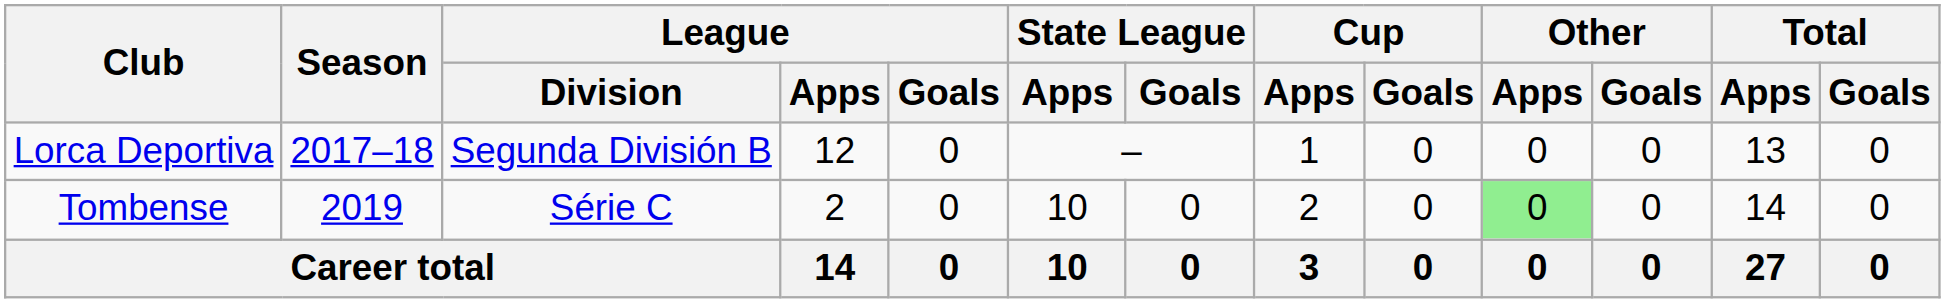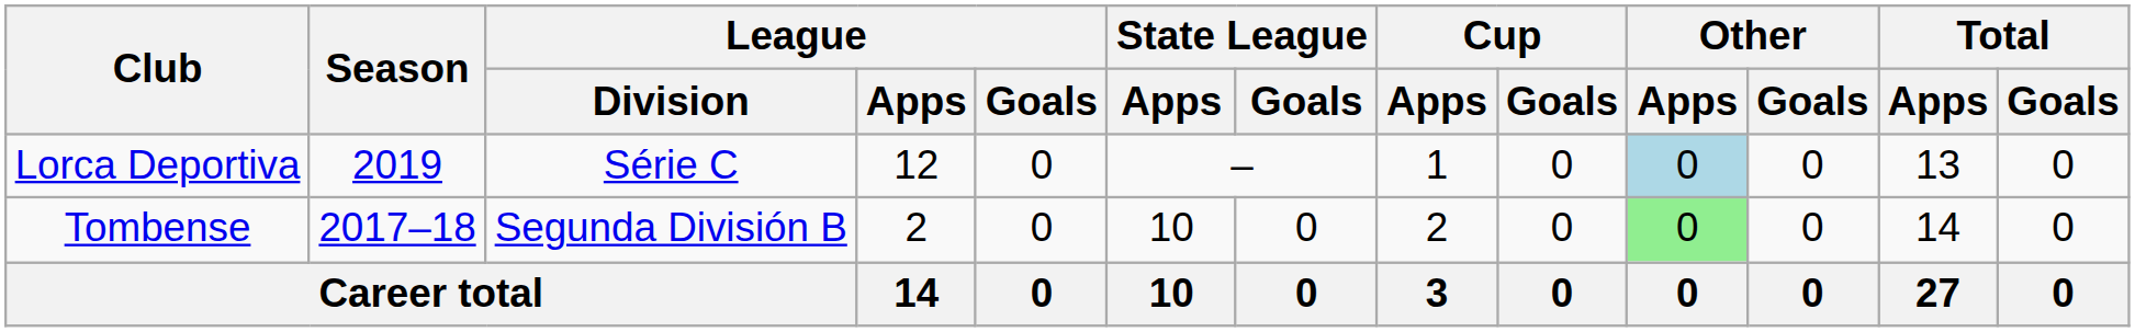Lorca Deportiva | Season: 2017–18 -> 2019
Lorca Deportiva | League / Division: Segunda División B -> Série C
Lorca Deportiva | Other / Apps: no background -> lightblue background
Tombense | Season: 2019 -> 2017–18
Tombense | League / Division: Série C -> Segunda División B
